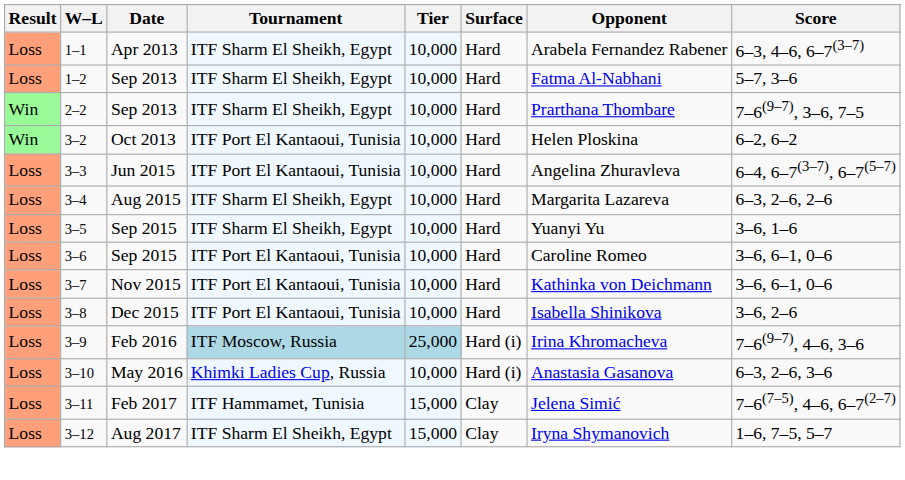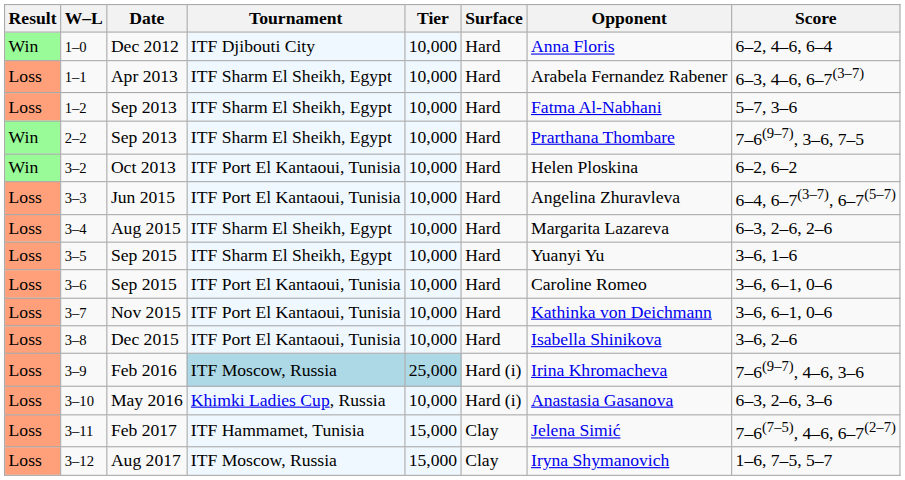+ row: Win | 1–0 | Dec 2012 | ITF Djibouti City | 10,000 | Hard | Anna Floris | 6–2, 4–6, 6–4
3–12 | Tournament: ITF Sharm El Sheikh, Egypt -> ITF Moscow, Russia
